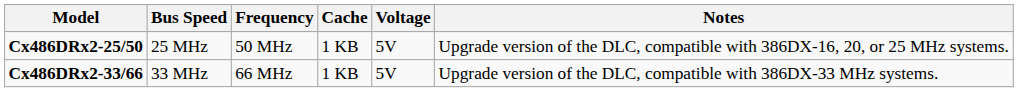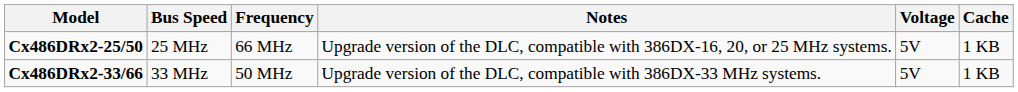columns swapped: Cache <-> Notes
Cx486DRx2-25/50 | Frequency: 50 MHz -> 66 MHz
Cx486DRx2-33/66 | Frequency: 66 MHz -> 50 MHz
